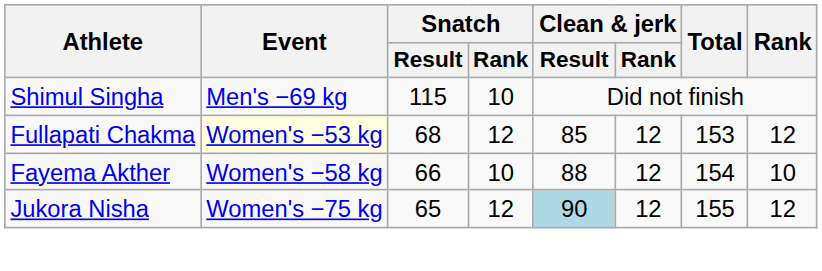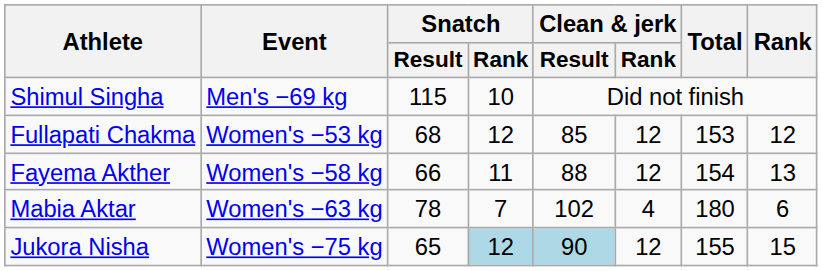Fullapati Chakma | Event: lightyellow background -> no background
Fayema Akther | Snatch / Rank: 10 -> 11
Fayema Akther | Rank: 10 -> 13
+ row: Mabia Aktar | Women's −63 kg | 78 | 7 | 102 | 4 | 180 | 6
Jukora Nisha | Snatch / Rank: no background -> lightblue background
Jukora Nisha | Rank: 12 -> 15
